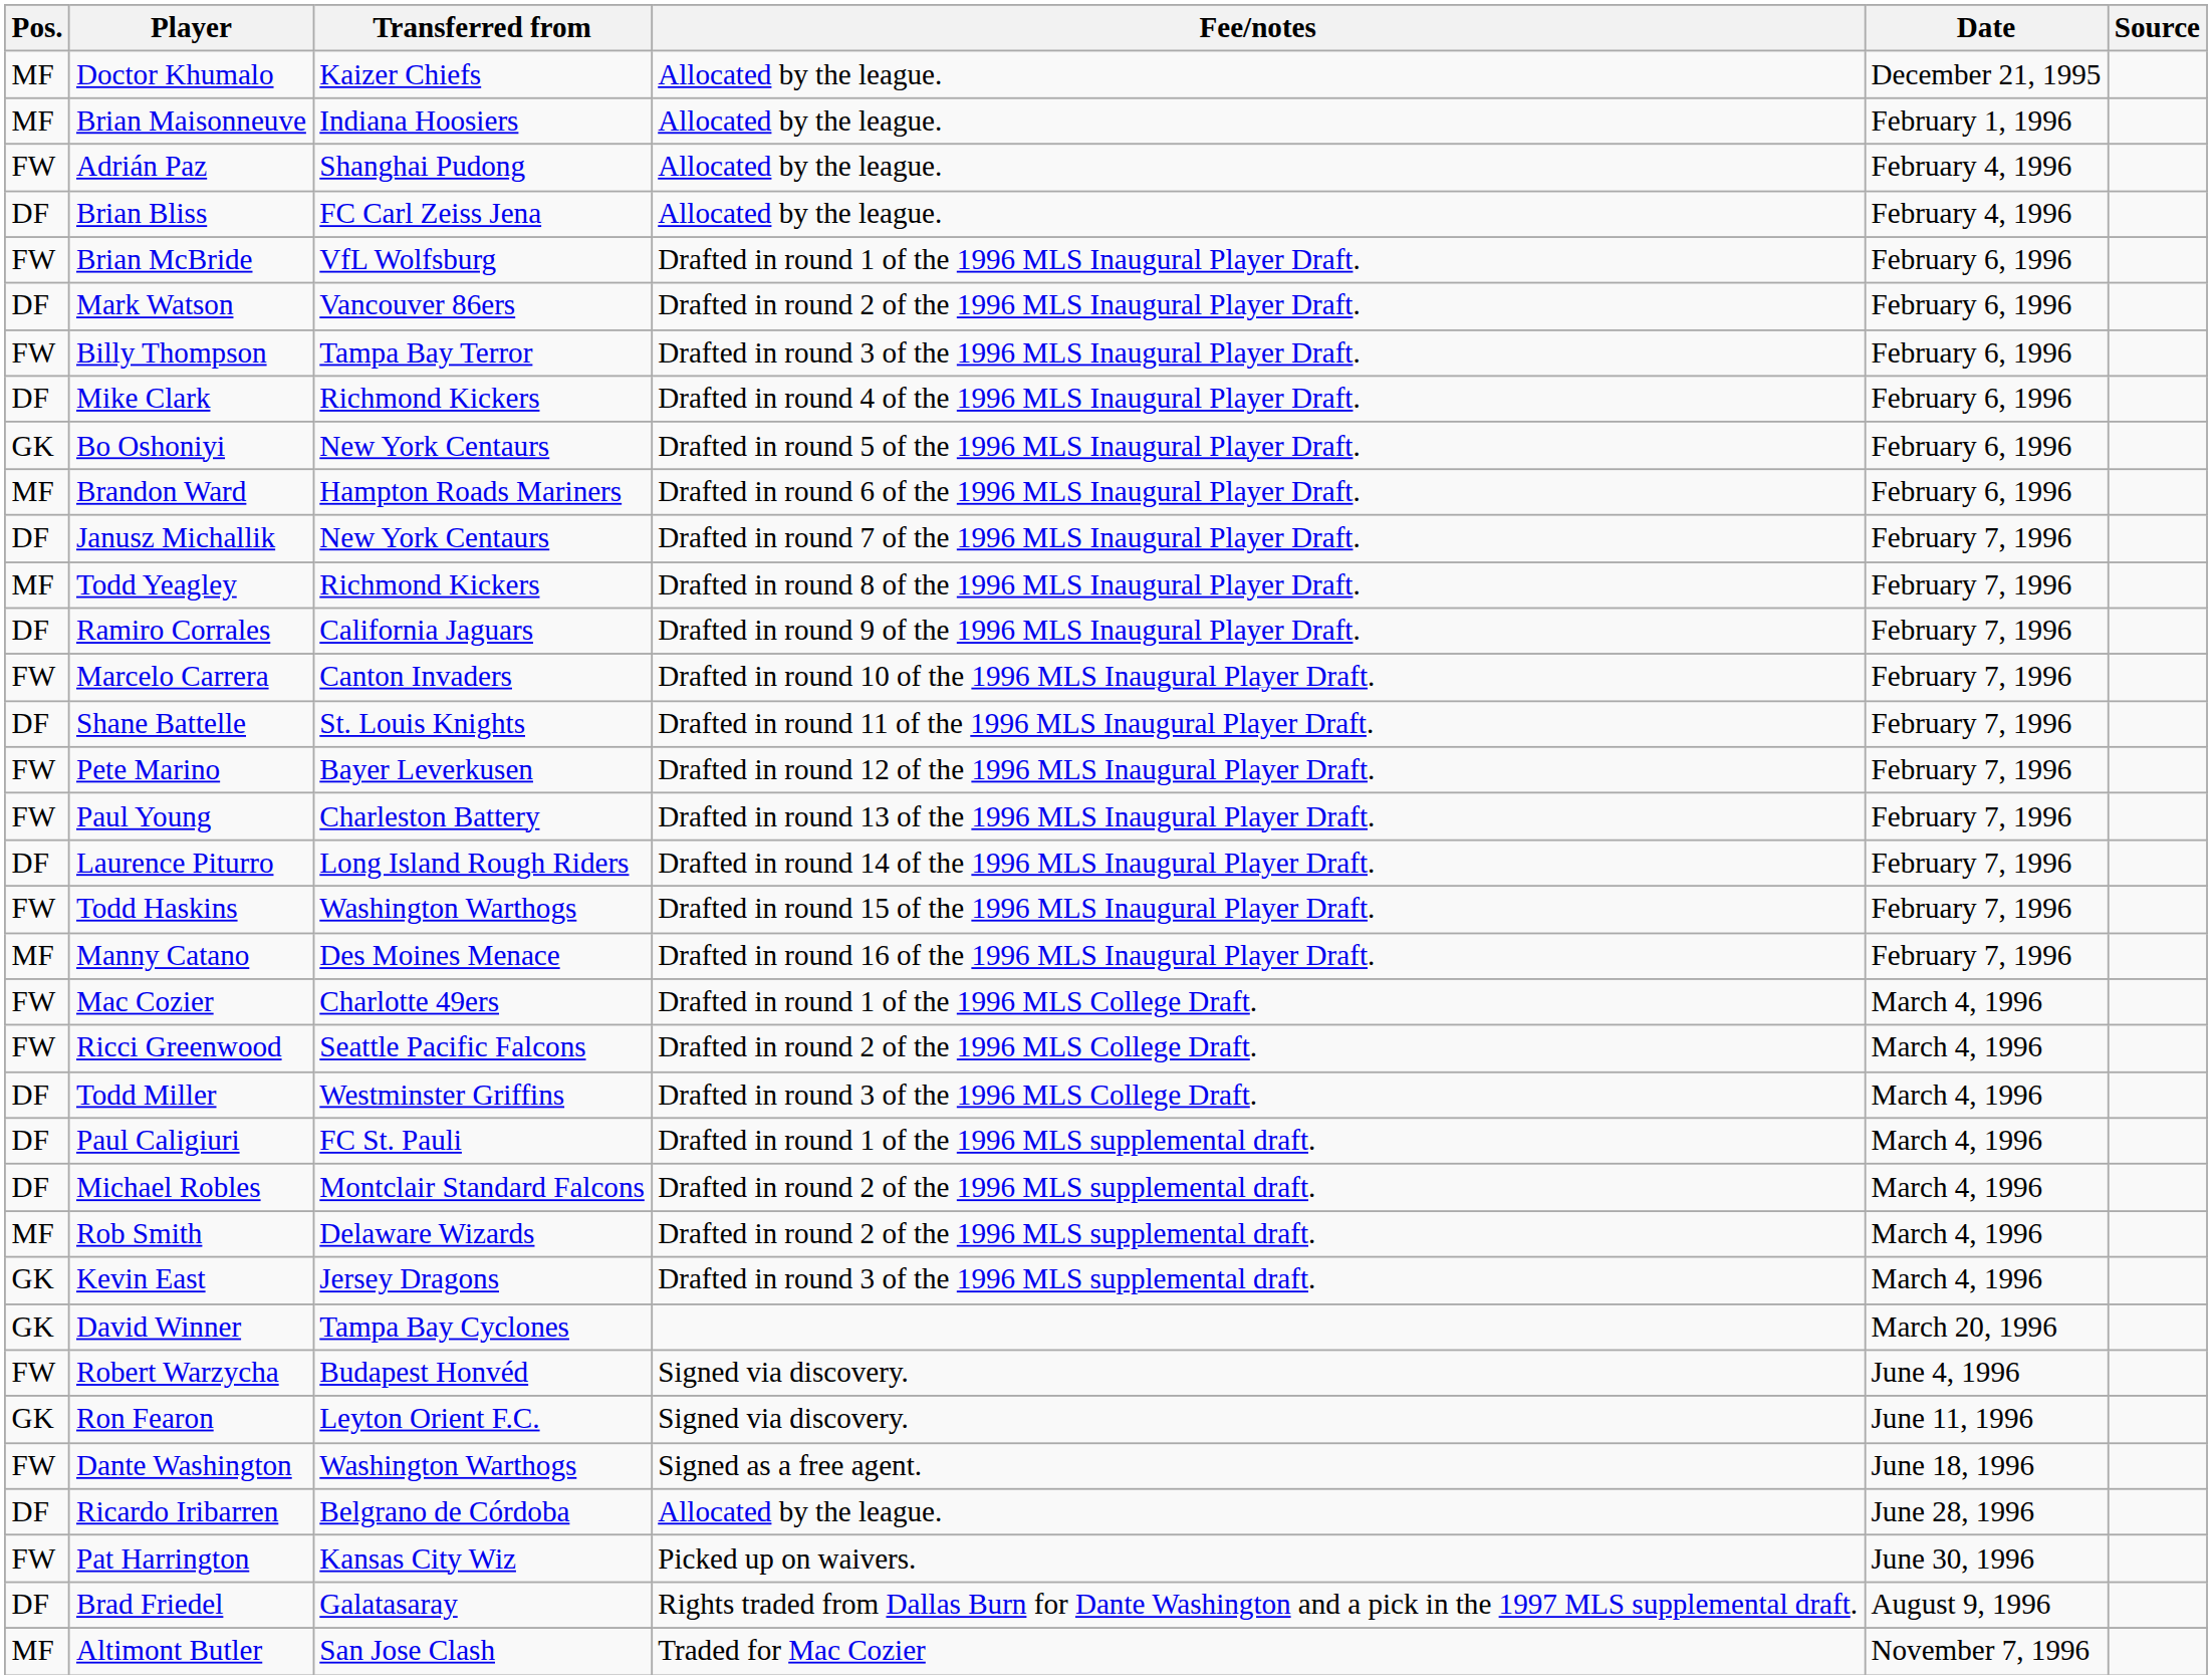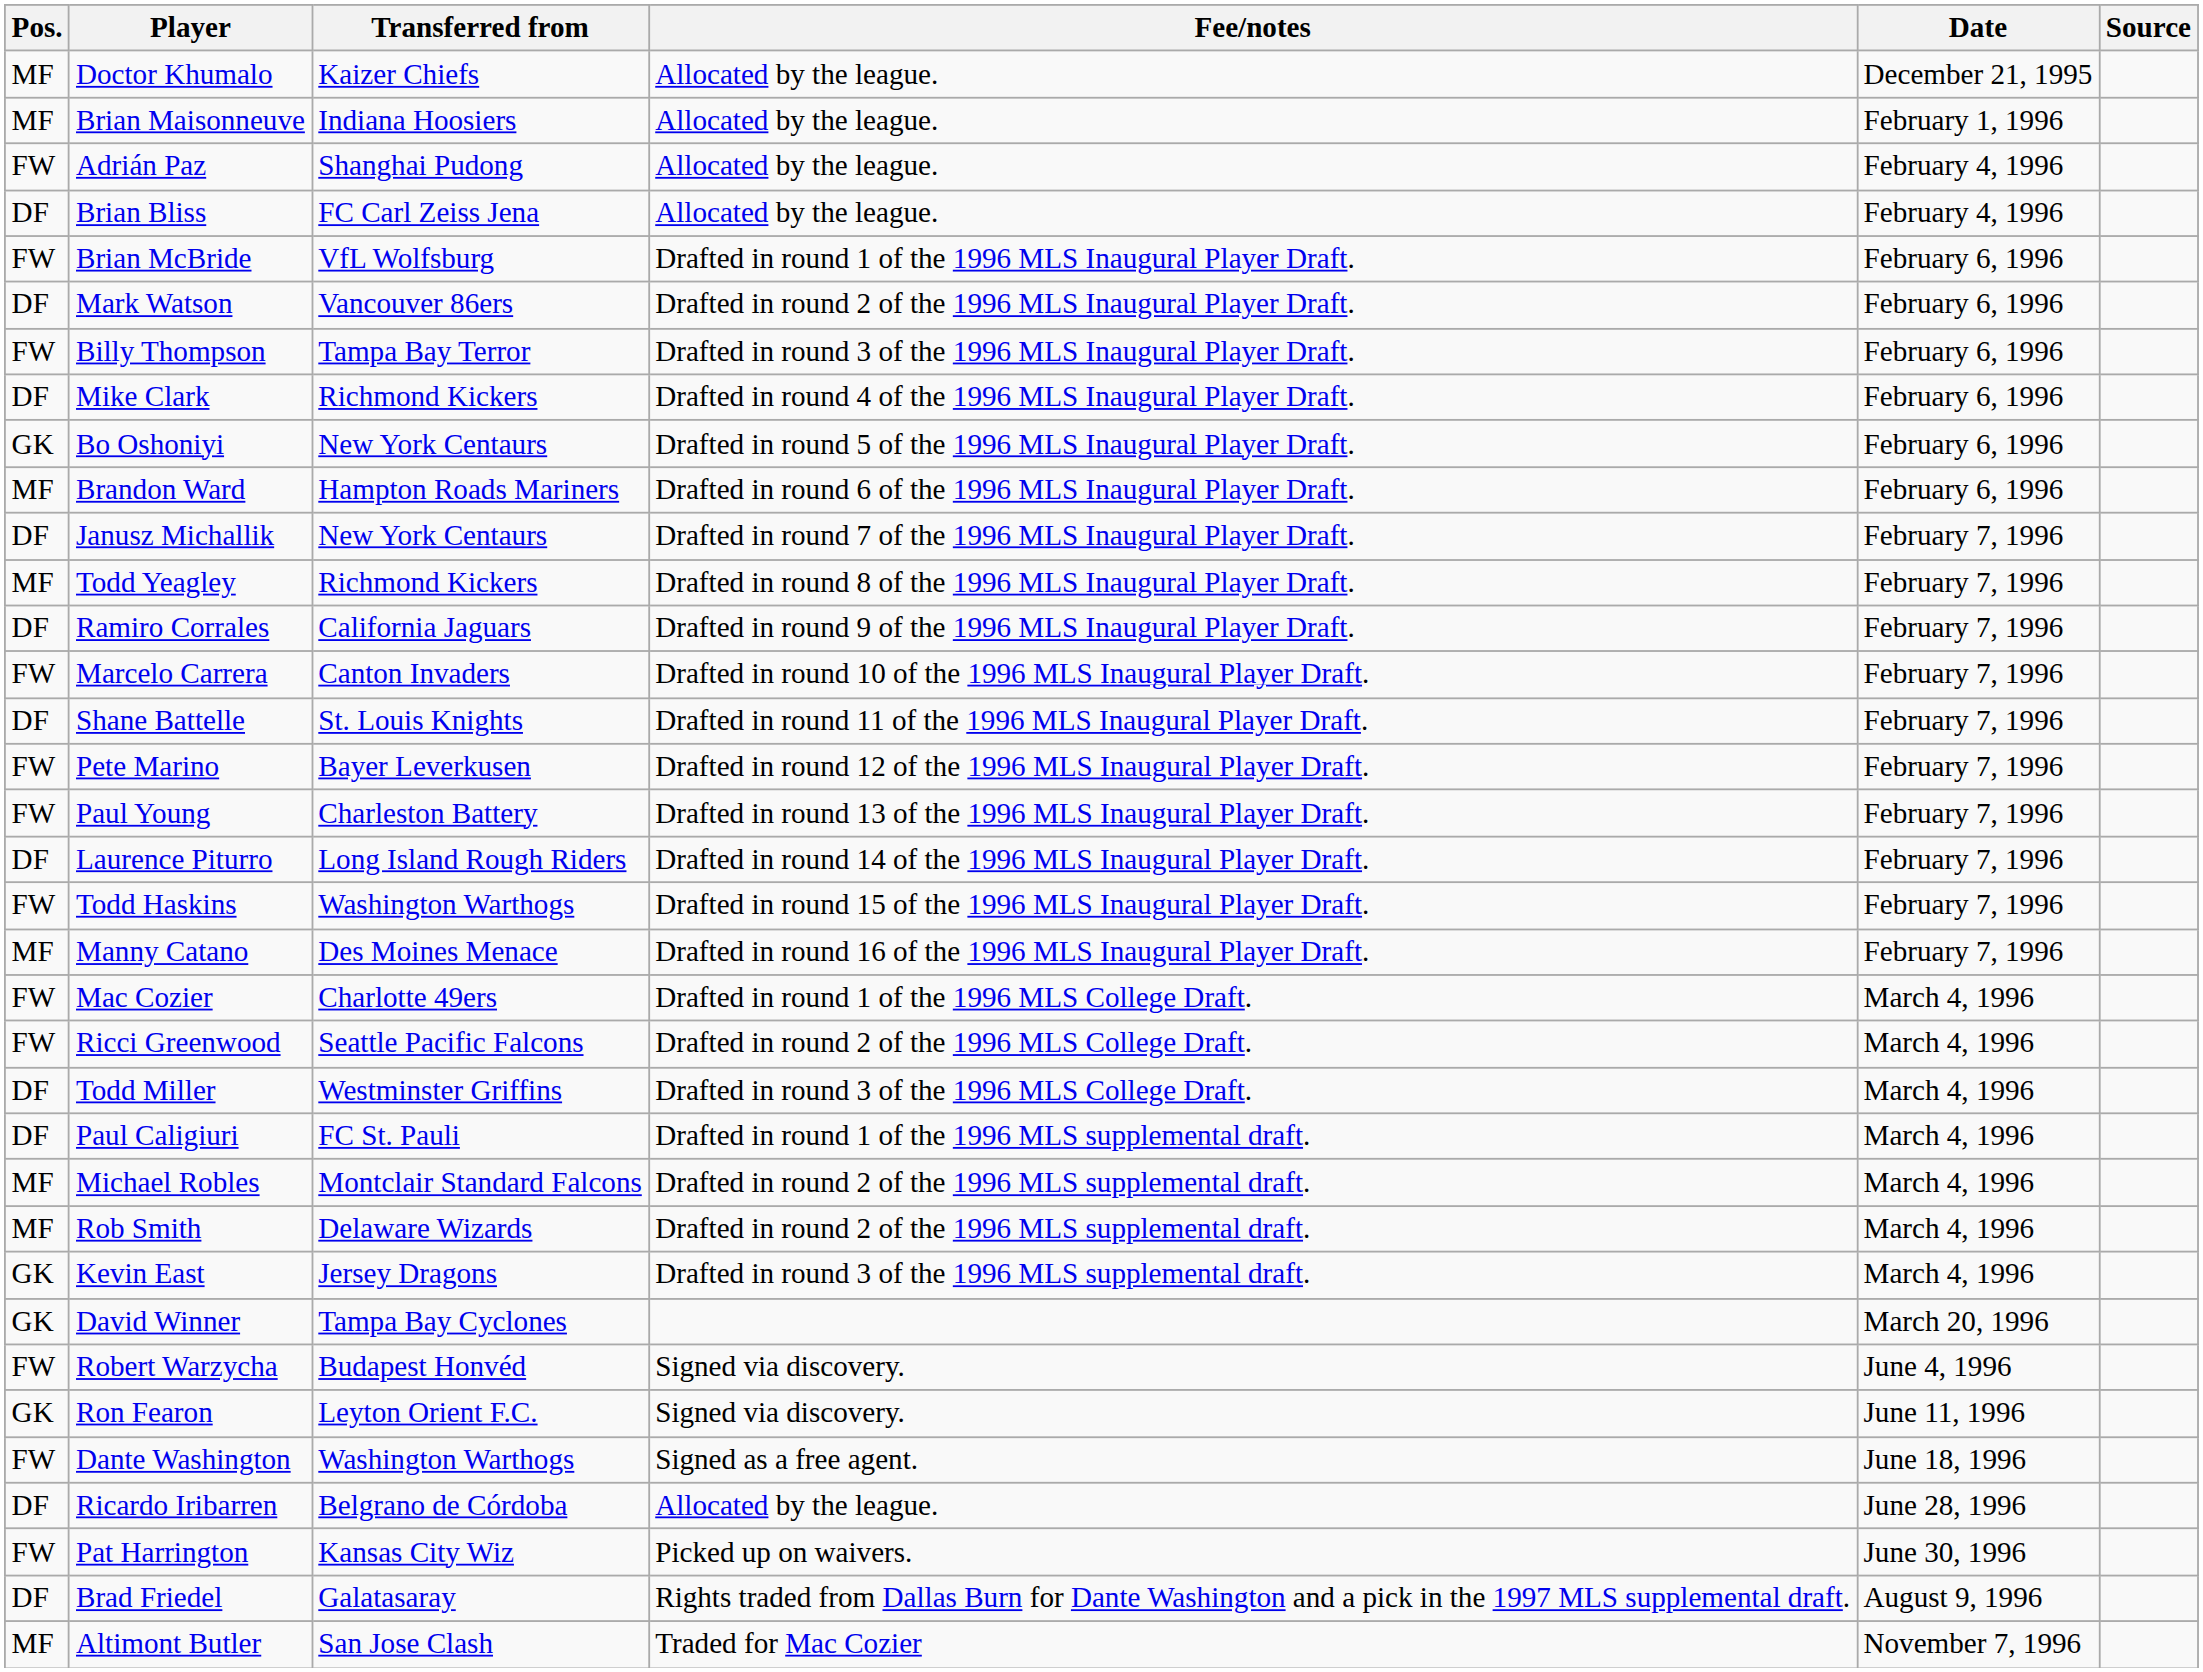Michael Robles | Pos.: DF -> MF
